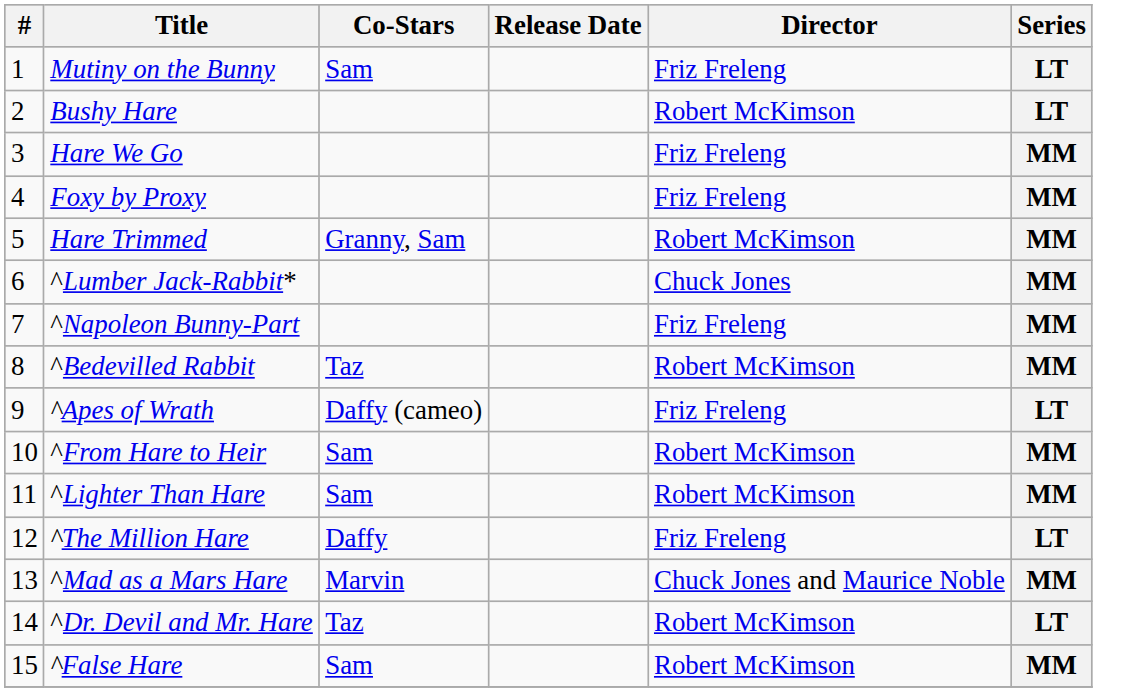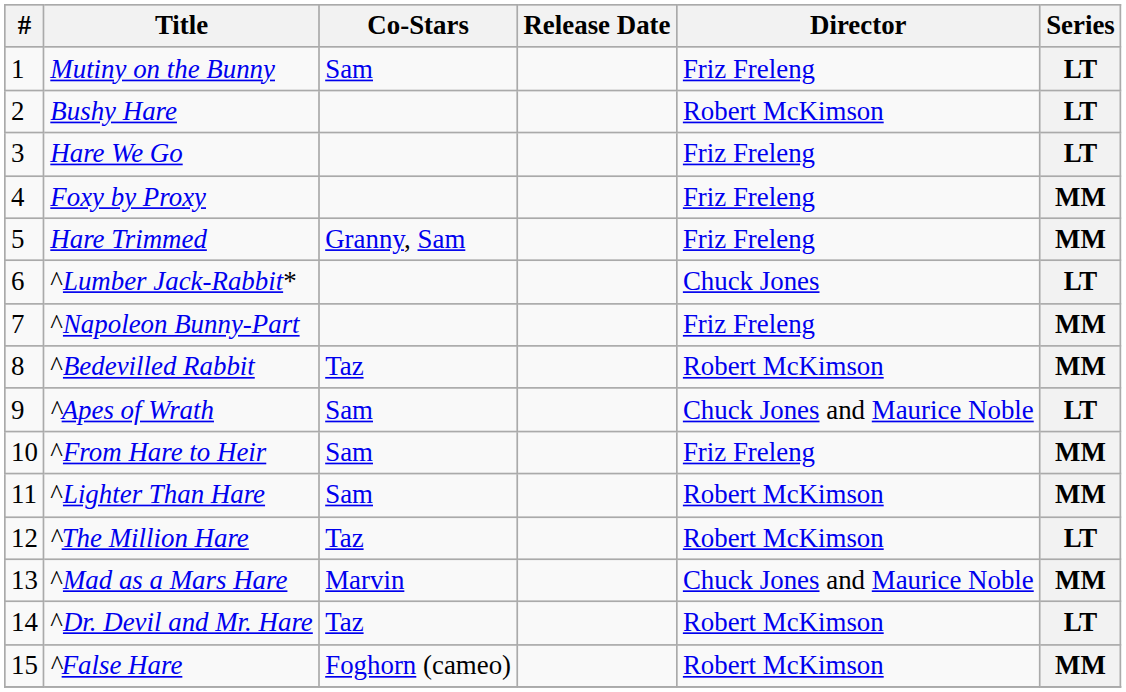Hare We Go | Series: MM -> LT
Hare Trimmed | Director: Robert McKimson -> Friz Freleng
^Lumber Jack-Rabbit* | Series: MM -> LT
^Apes of Wrath | Co-Stars: Daffy (cameo) -> Sam
^Apes of Wrath | Director: Friz Freleng -> Chuck Jones and Maurice Noble
^From Hare to Heir | Director: Robert McKimson -> Friz Freleng
^The Million Hare | Co-Stars: Daffy -> Taz
^The Million Hare | Director: Friz Freleng -> Robert McKimson
^False Hare | Co-Stars: Sam -> Foghorn (cameo)
